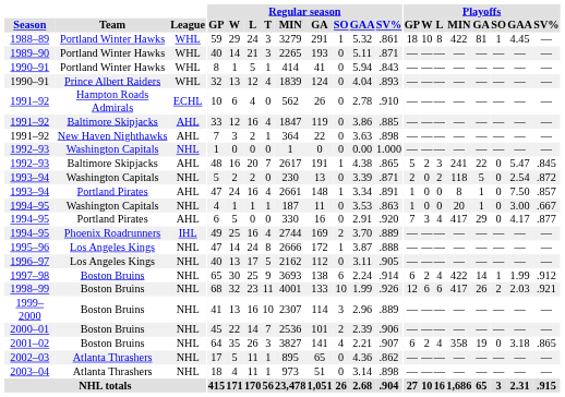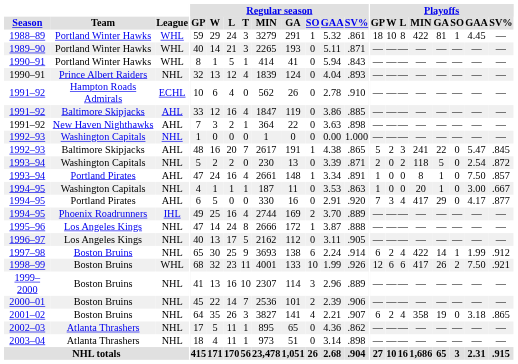1990–91 / Prince Albert Raiders | League: WHL -> NHL
1998–99 | League: NHL -> WHL
1998–99 | Playoffs / GAA: 2.03 -> 7.50
